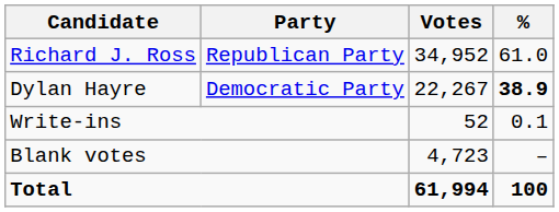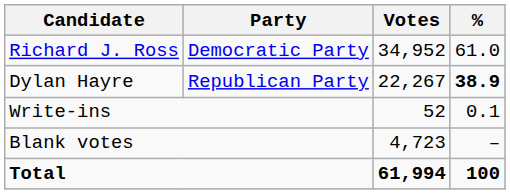Richard J. Ross | Party: Republican Party -> Democratic Party
Dylan Hayre | Party: Democratic Party -> Republican Party
